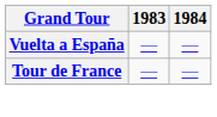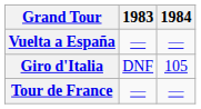+ row: Giro d'Italia | DNF | 105
